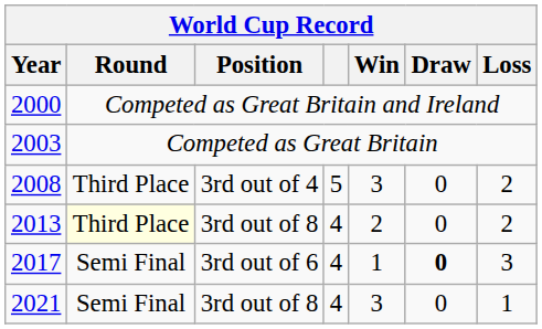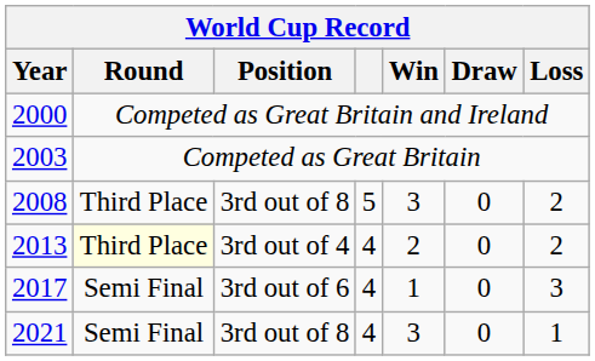2008 | Position: 3rd out of 4 -> 3rd out of 8
2013 | Position: 3rd out of 8 -> 3rd out of 4
2017 | Draw: bold -> normal
